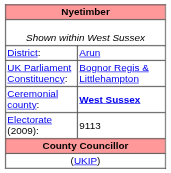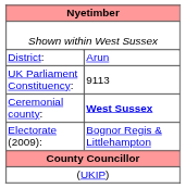UK Parliament Constituency: | column 2: Bognor Regis & Littlehampton -> 9113
Electorate (2009): | column 2: 9113 -> Bognor Regis & Littlehampton
